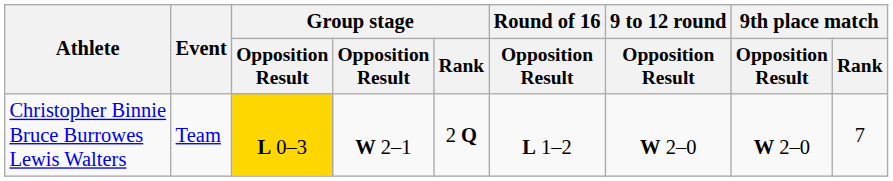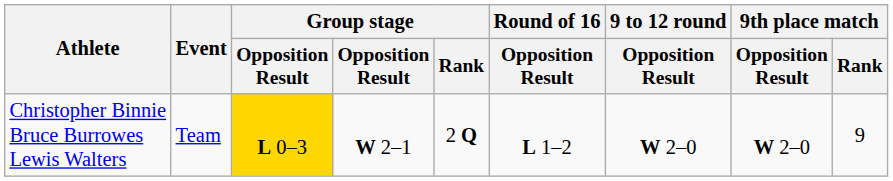Christopher Binnie Bruce Burrowes Lewis Walters | 9th place match / Rank: 7 -> 9
